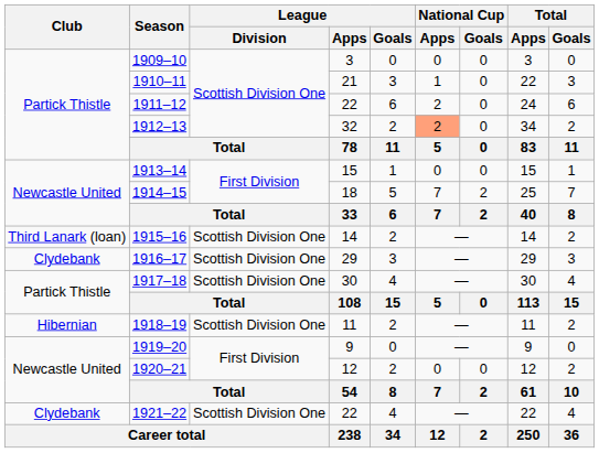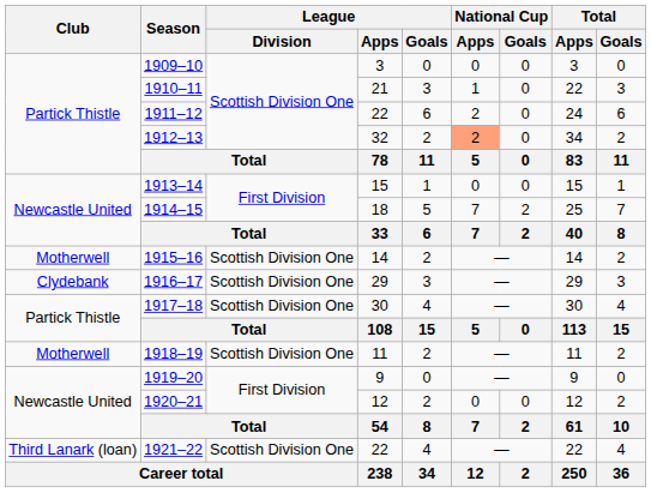1915–16 | Club: Third Lanark (loan) -> Motherwell
1918–19 | Club: Hibernian -> Motherwell
1921–22 | Club: Clydebank -> Third Lanark (loan)
